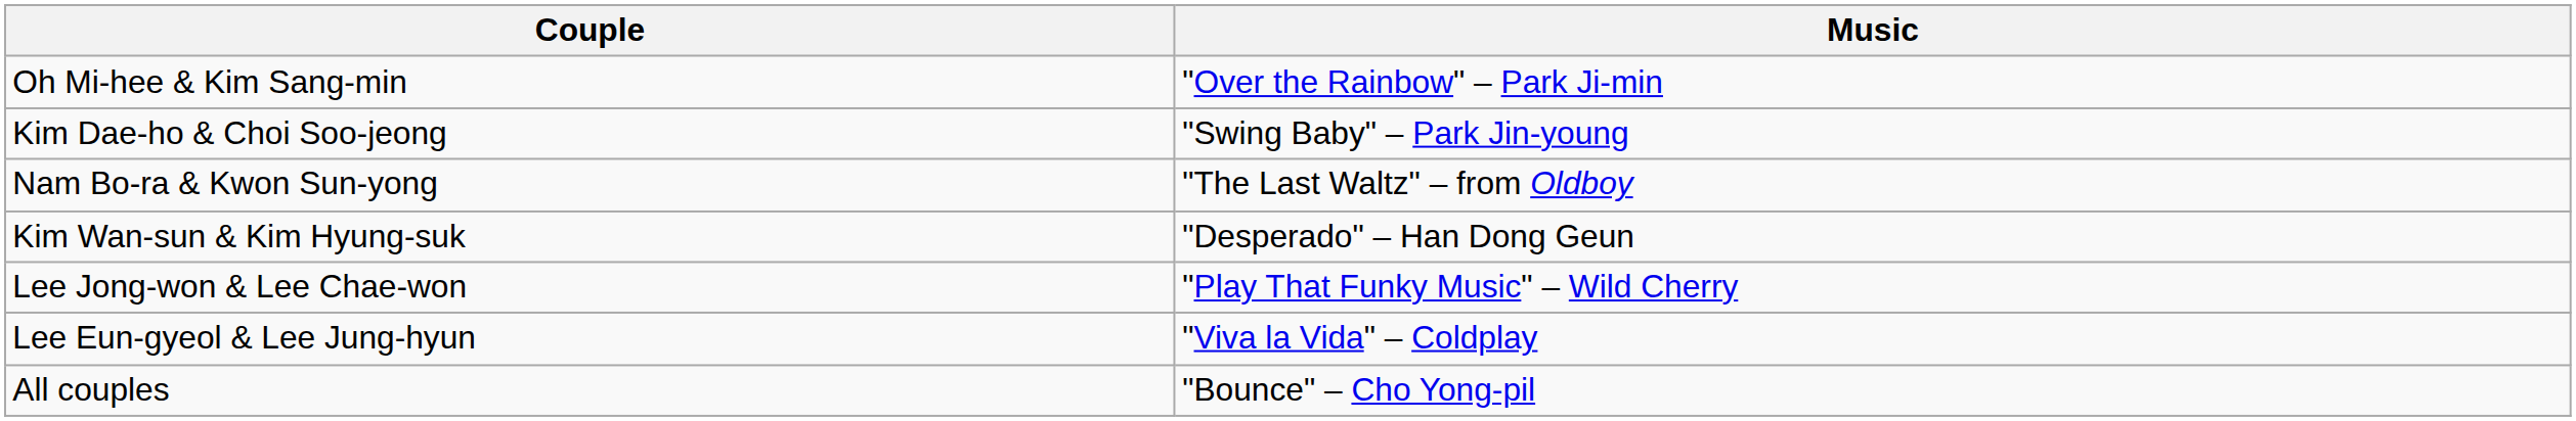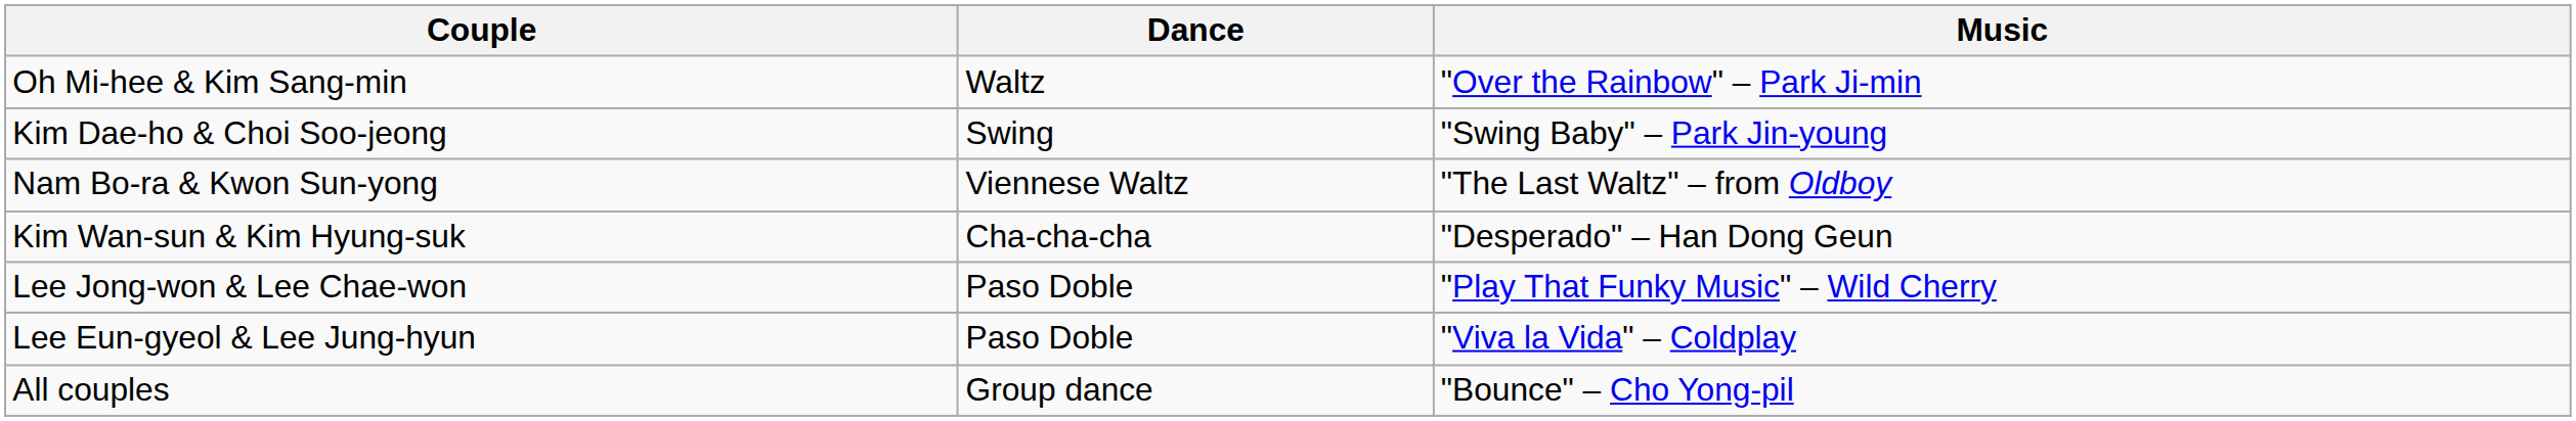+ column: Dance | Waltz | Swing | Viennese Waltz | Cha-cha-cha | Paso Doble | Paso Doble | Group dance
